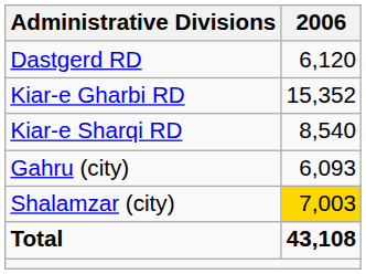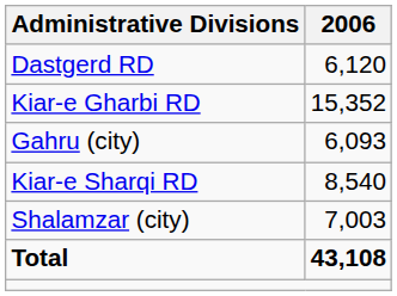rows swapped: Kiar-e Sharqi RD <-> Gahru (city)
Shalamzar (city) | 2006: gold background -> no background
